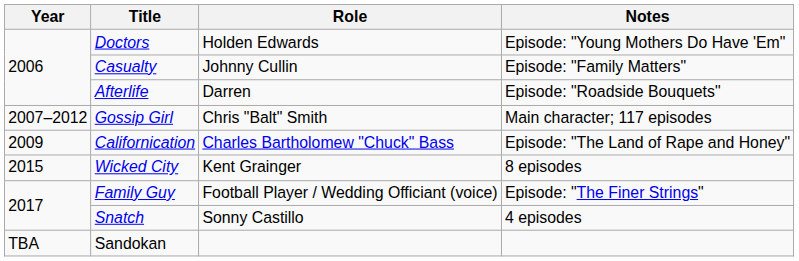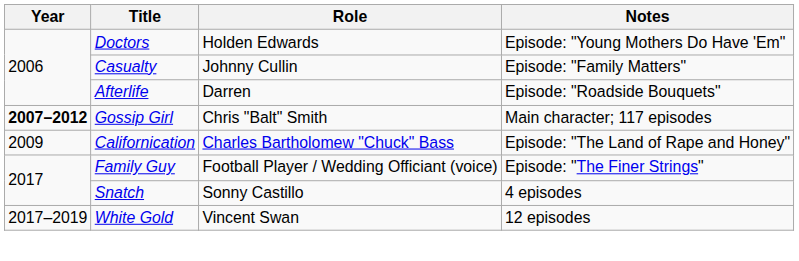Gossip Girl | Year: normal -> bold
- row: 2015 | Wicked City | Kent Grainger | 8 episodes
+ row: 2017–2019 | White Gold | Vincent Swan | 12 episodes
- row: TBA | Sandokan
